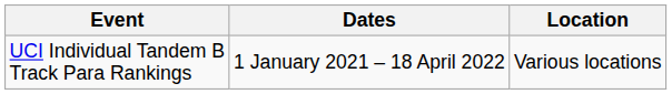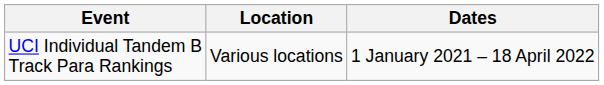columns swapped: Dates <-> Location
